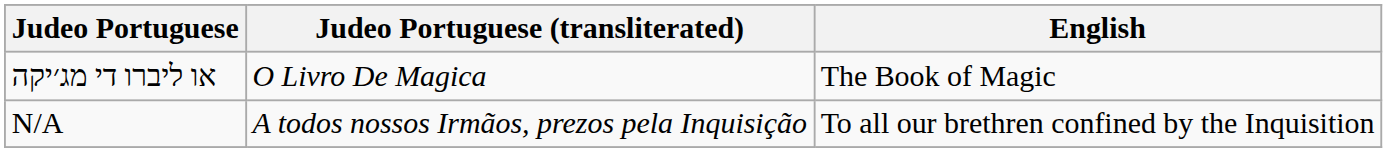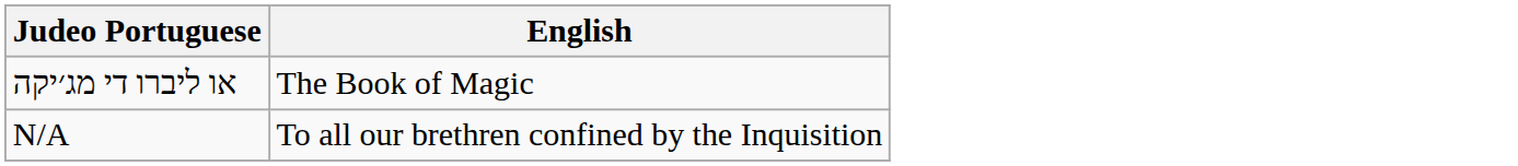- column: Judeo Portuguese (transliterated) | O Livro De Magica | A todos nossos Irmãos, prezos pela Inquisição
